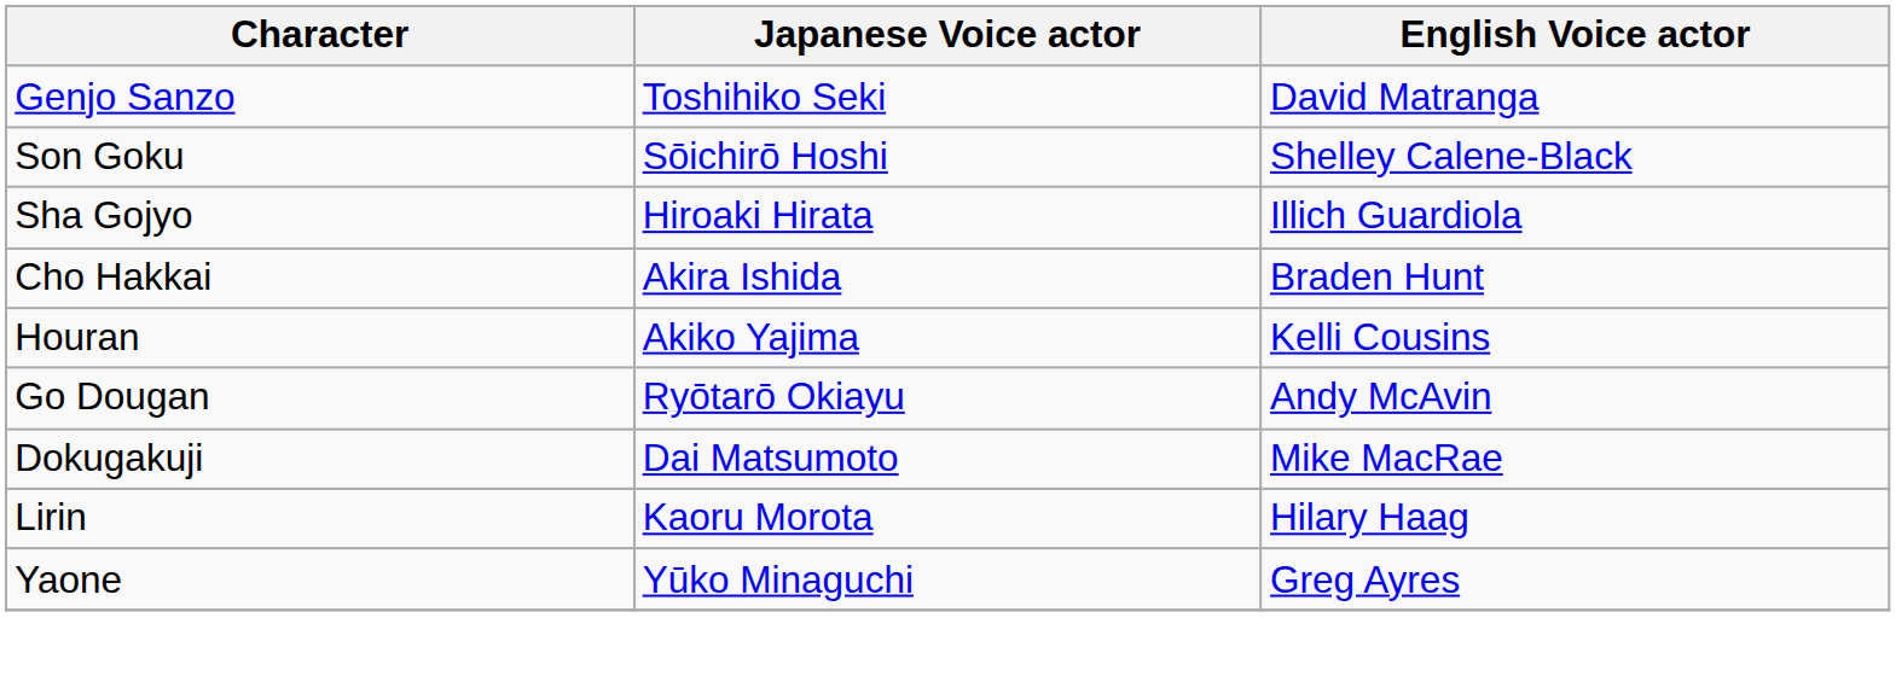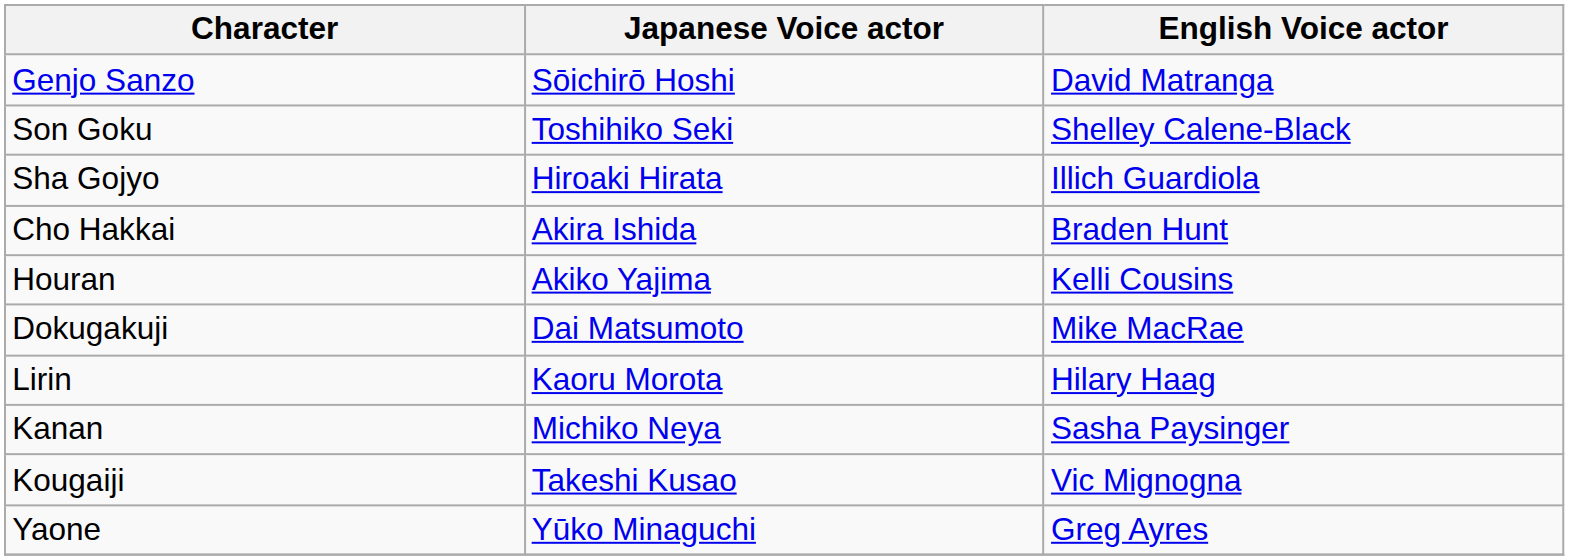Genjo Sanzo | Japanese Voice actor: Toshihiko Seki -> Sōichirō Hoshi
Son Goku | Japanese Voice actor: Sōichirō Hoshi -> Toshihiko Seki
- row: Go Dougan | Ryōtarō Okiayu | Andy McAvin
+ row: Kanan | Michiko Neya | Sasha Paysinger
+ row: Kougaiji | Takeshi Kusao | Vic Mignogna
